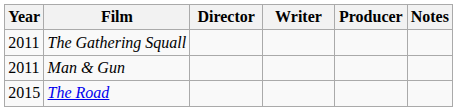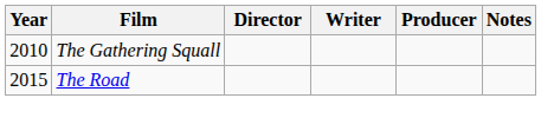The Gathering Squall | Year: 2011 -> 2010
- row: 2011 | Man & Gun
